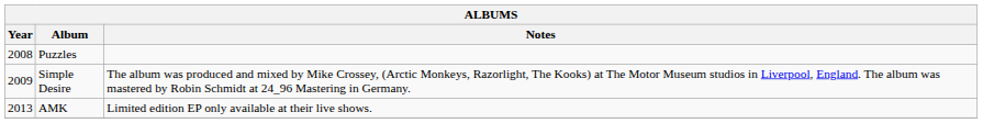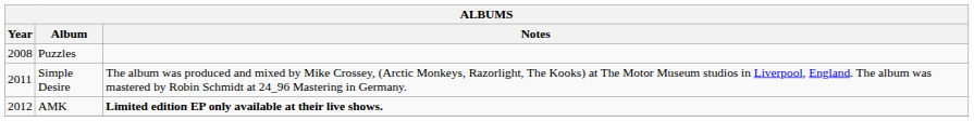Simple Desire | Year: 2009 -> 2011
AMK | Year: 2013 -> 2012
AMK | Notes: normal -> bold
